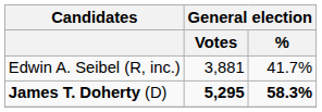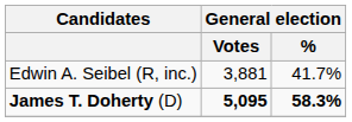James T. Doherty (D) | General election / Votes: 5,295 -> 5,095
